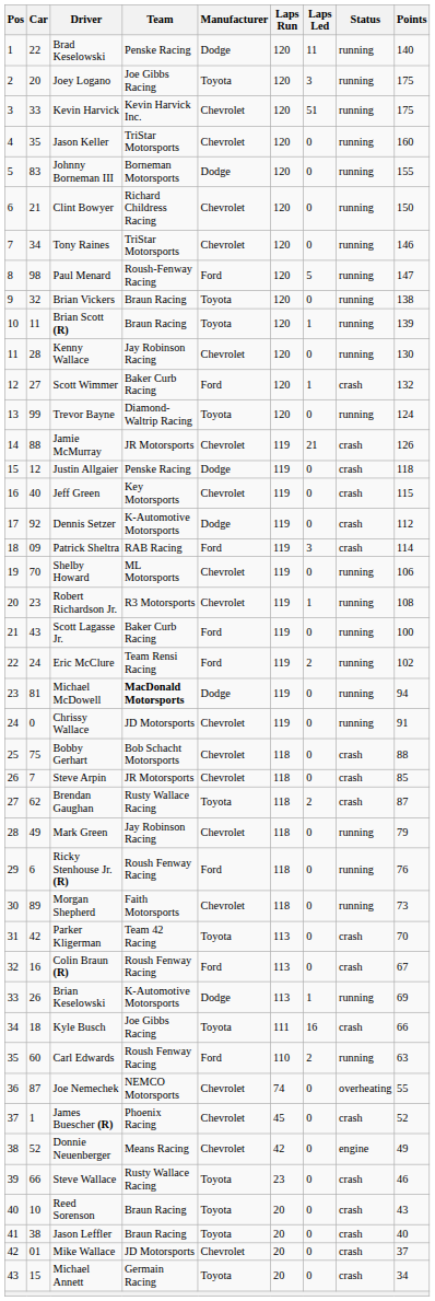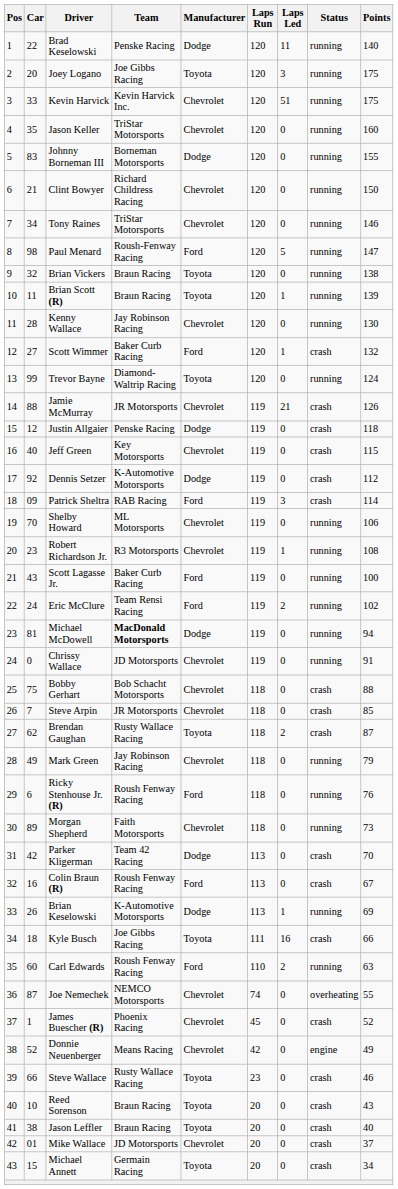Parker Kligerman | Manufacturer: Toyota -> Dodge
